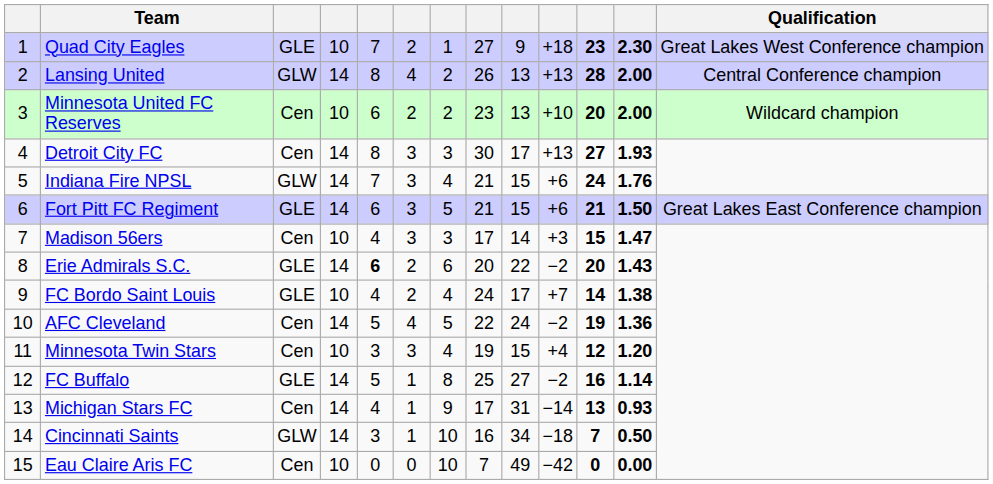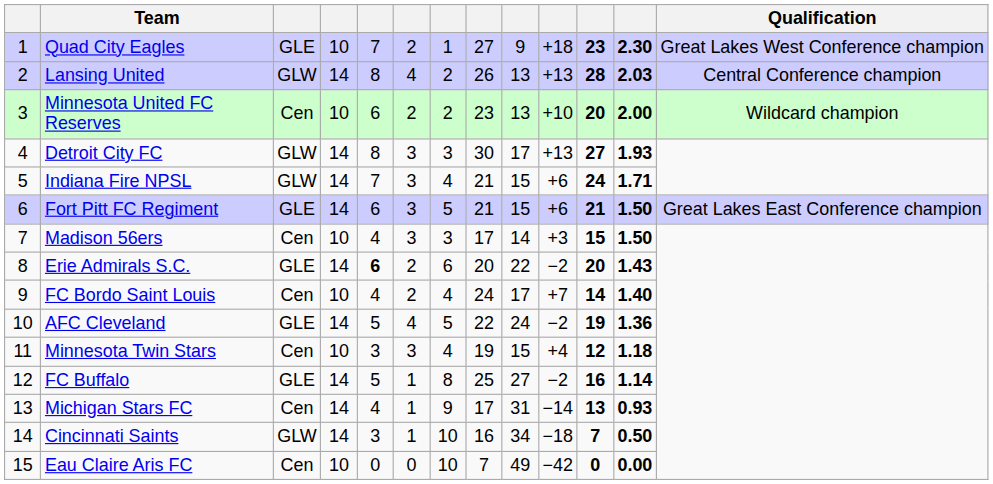Lansing United | column 12: 2.00 -> 2.03
Detroit City FC | column 3: Cen -> GLW
Indiana Fire NPSL | column 12: 1.76 -> 1.71
Madison 56ers | column 12: 1.47 -> 1.50
FC Bordo Saint Louis | column 3: GLE -> Cen
FC Bordo Saint Louis | column 12: 1.38 -> 1.40
AFC Cleveland | column 3: Cen -> GLE
Minnesota Twin Stars | column 12: 1.20 -> 1.18
